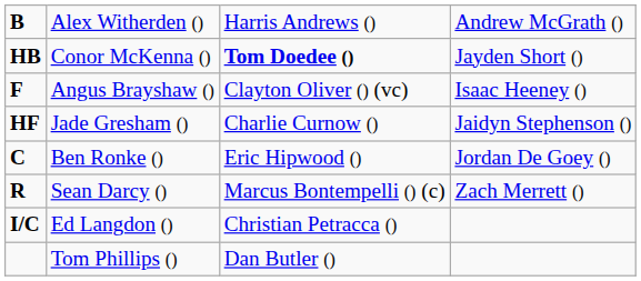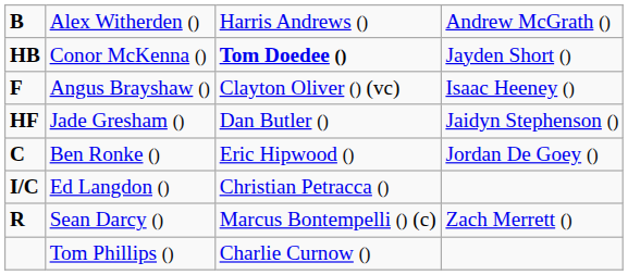Jade Gresham () | column 3: Charlie Curnow () -> Dan Butler ()
rows swapped: Sean Darcy () <-> Ed Langdon ()
Tom Phillips () | column 3: Dan Butler () -> Charlie Curnow ()
